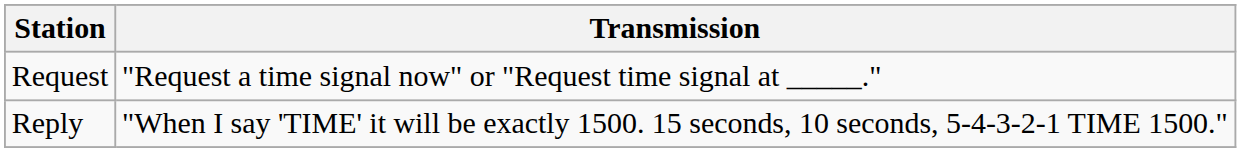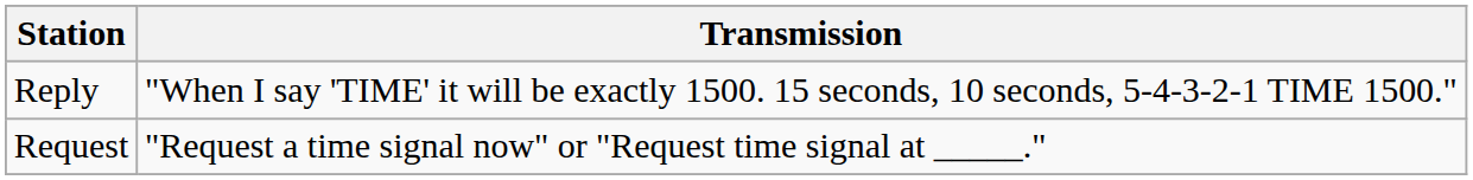rows swapped: Request <-> Reply
